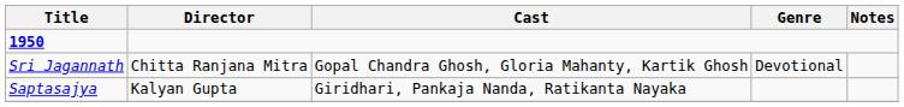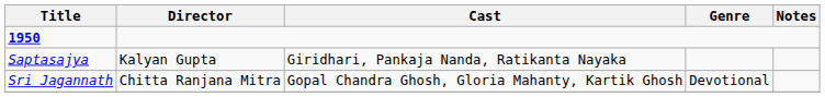rows swapped: Saptasajya <-> Sri Jagannath
